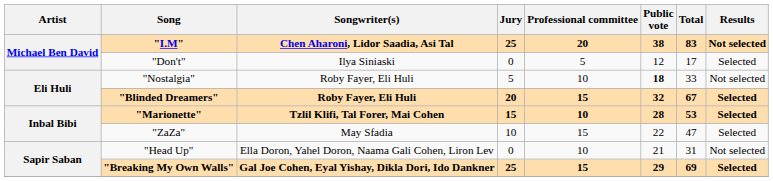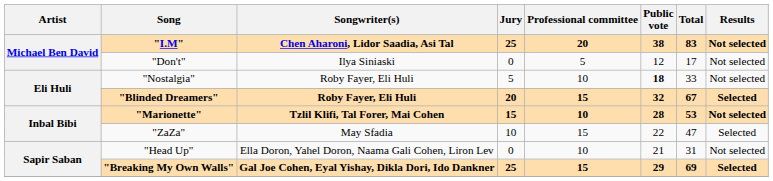"Don't" | Results: Selected -> Not selected
"Marionette" | Results: Selected -> Not selected
